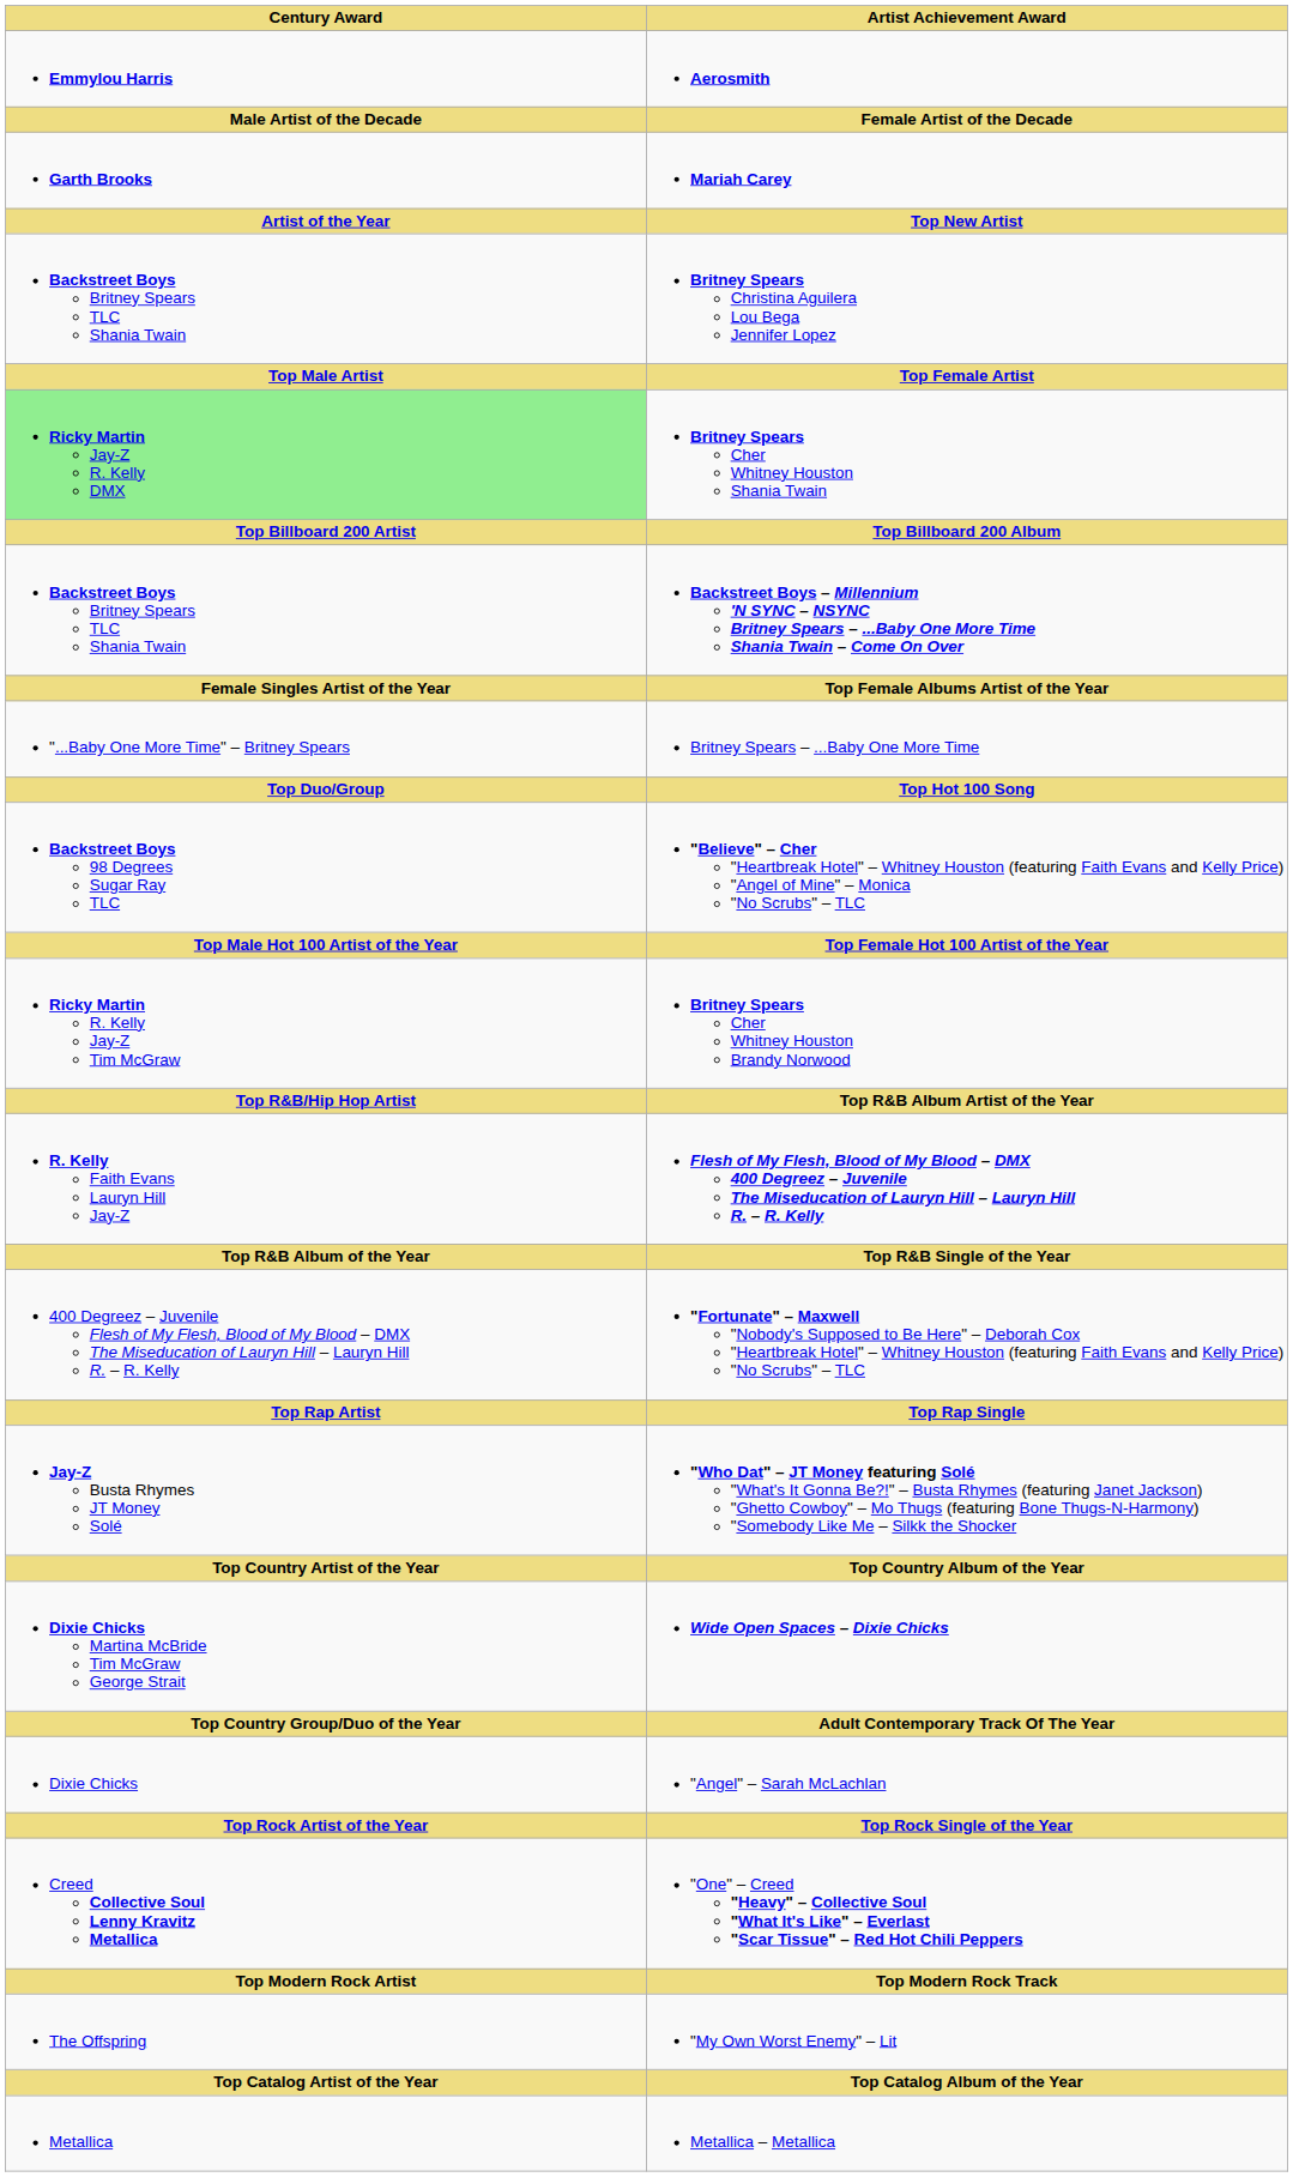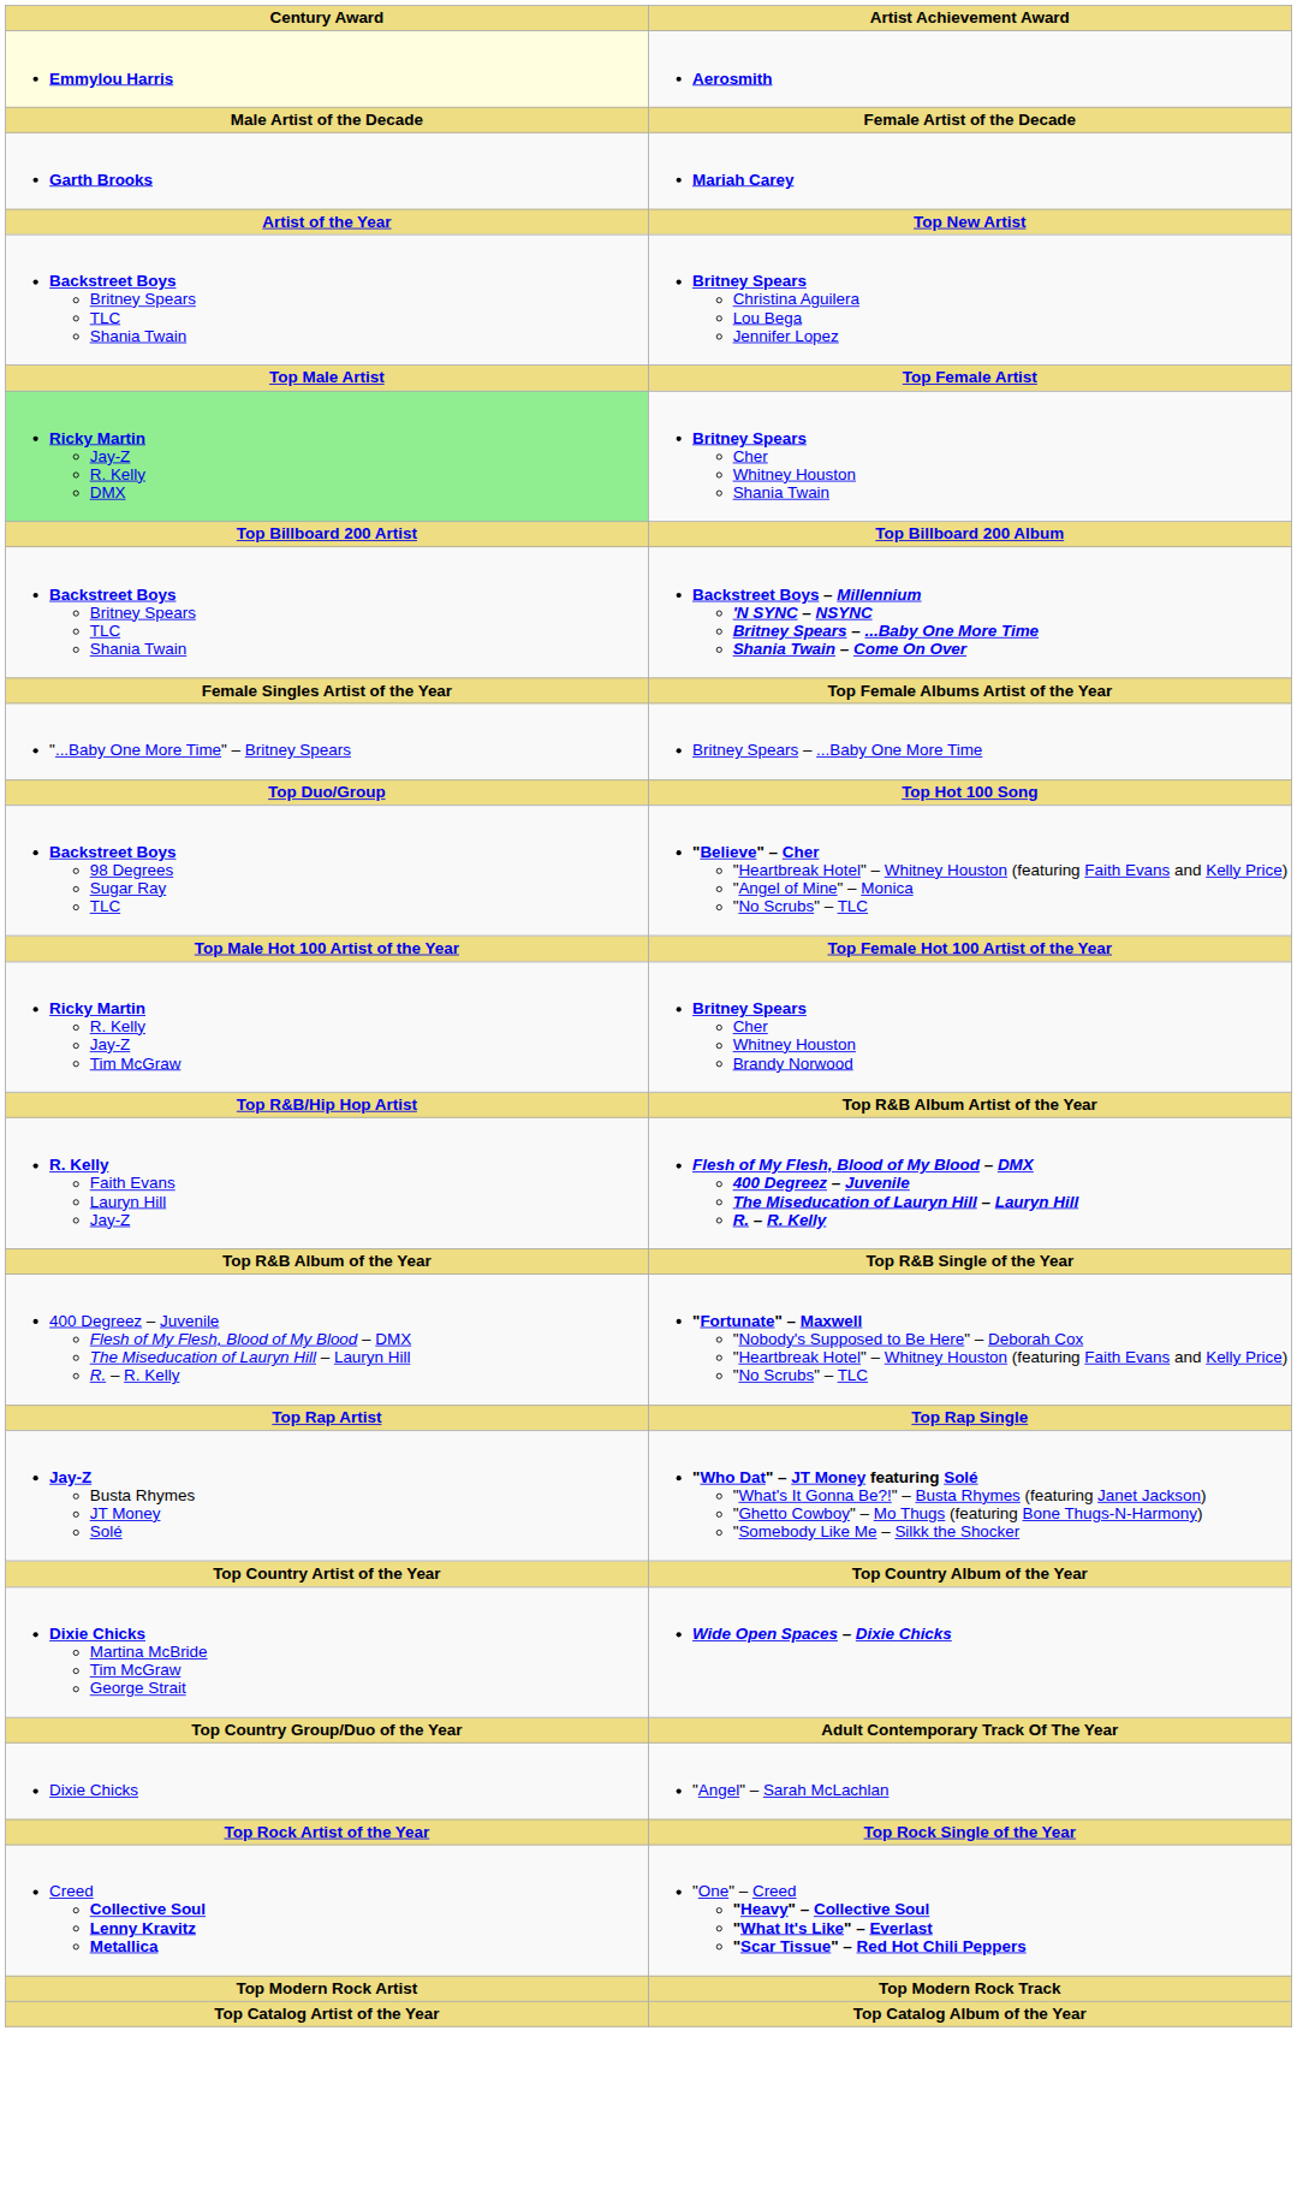Aerosmith | Century Award: no background -> lightyellow background
- row: The Offspring | "My Own Worst Enemy" – Lit
- row: Metallica | Metallica – Metallica
